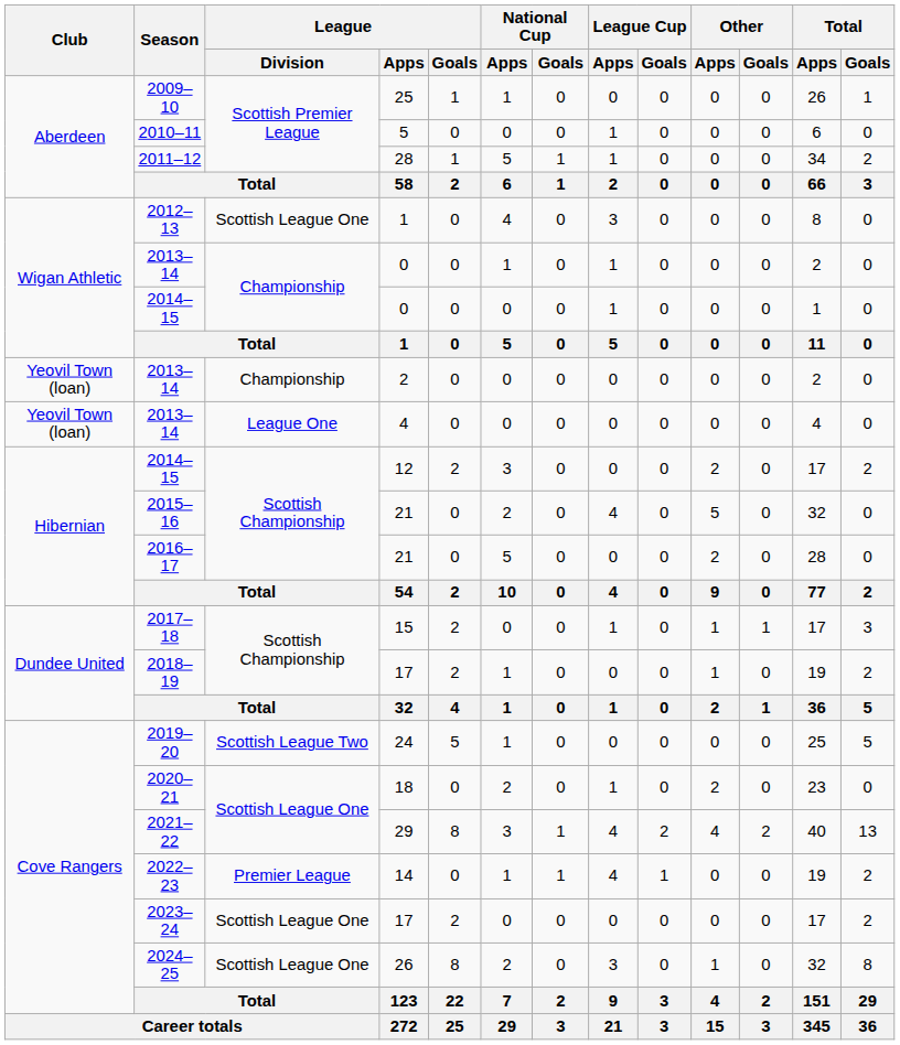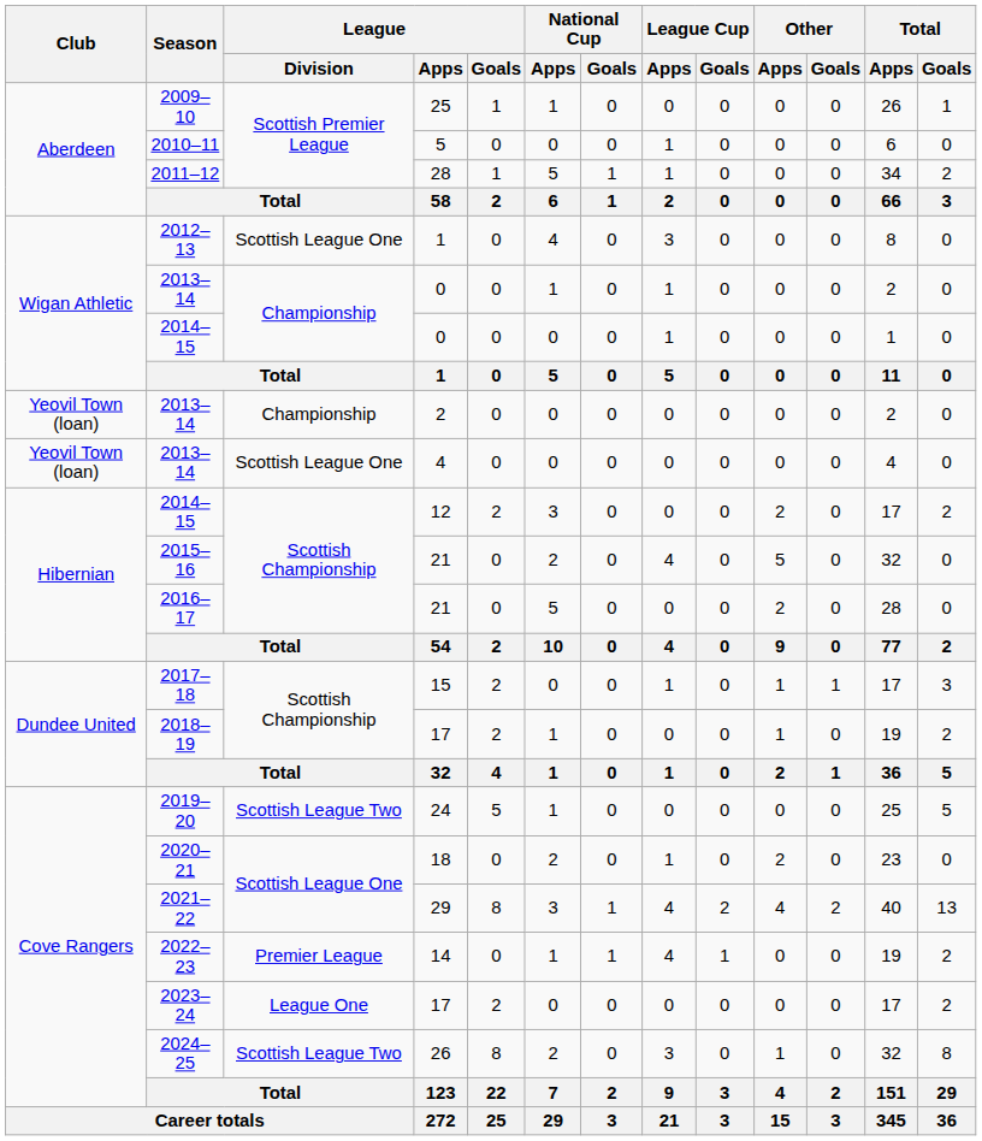2013–14 / 4 | League / Division: League One -> Scottish League One
2023–24 | League / Division: Scottish League One -> League One
2024–25 | League / Division: Scottish League One -> Scottish League Two
